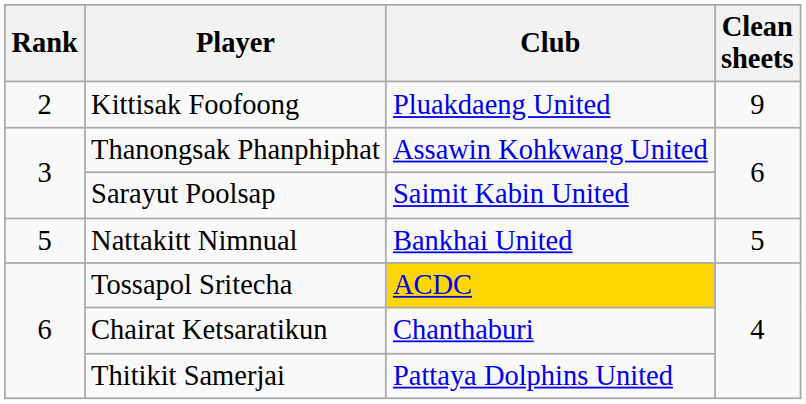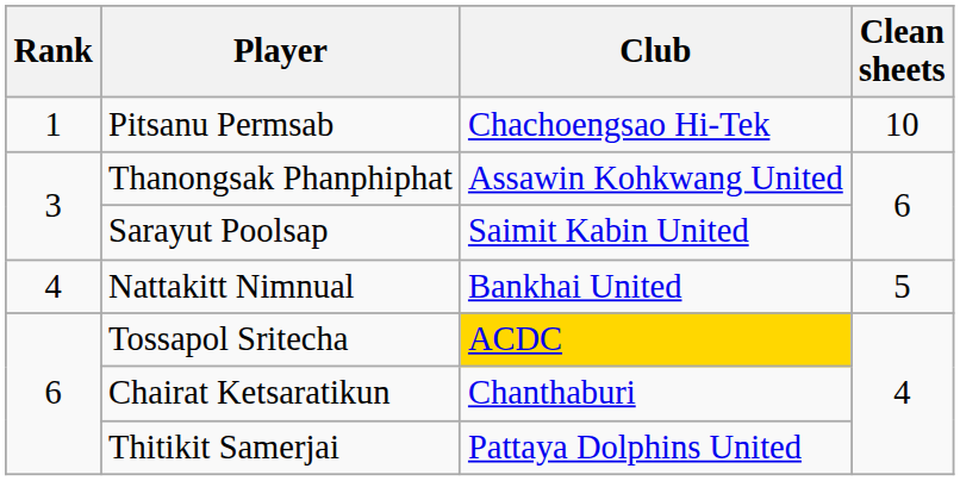+ row: 1 | Pitsanu Permsab | Chachoengsao Hi-Tek | 10
- row: 2 | Kittisak Foofoong | Pluakdaeng United | 9
Nattakitt Nimnual | Rank: 5 -> 4
